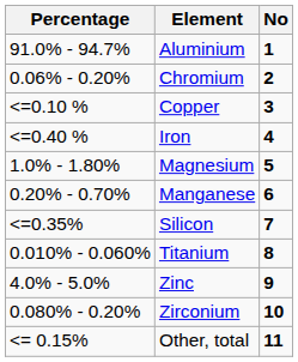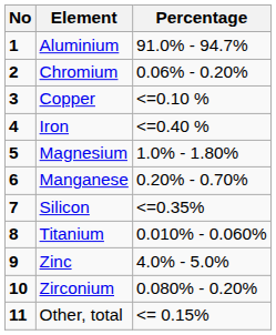columns swapped: No <-> Percentage
